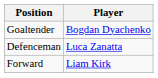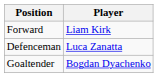rows swapped: Goaltender <-> Forward
